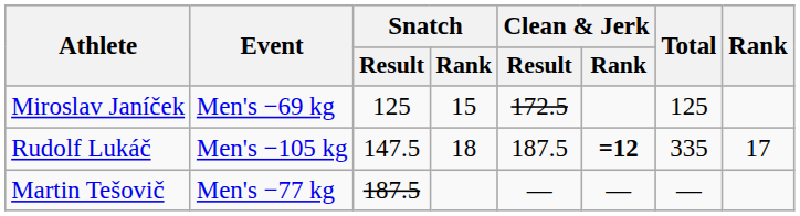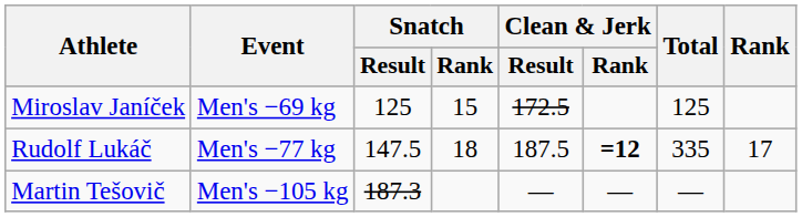Rudolf Lukáč | Event: Men's −105 kg -> Men's −77 kg
Martin Tešovič | Event: Men's −77 kg -> Men's −105 kg
Martin Tešovič | Snatch / Result: 187.5 -> 187.3
